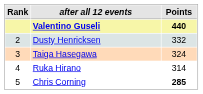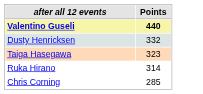- column: Rank | 2 | 3 | 4 | 5
Taiga Hasegawa | Points: 324 -> 323
Chris Corning | Points: bold -> normal
